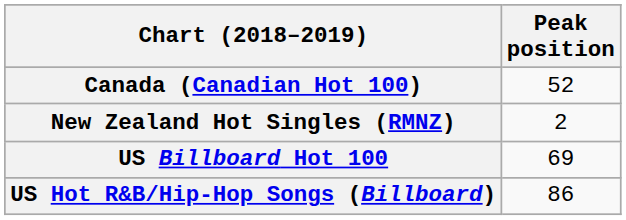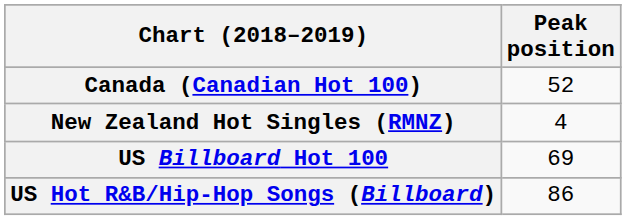New Zealand Hot Singles (RMNZ) | Peak position: 2 -> 4
